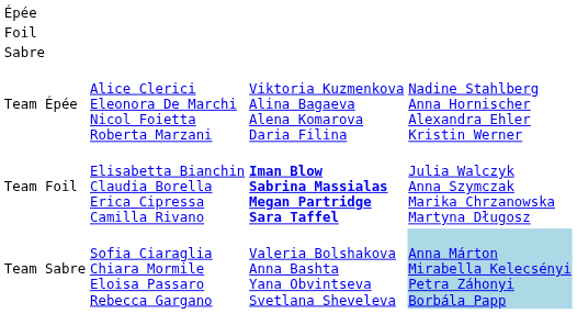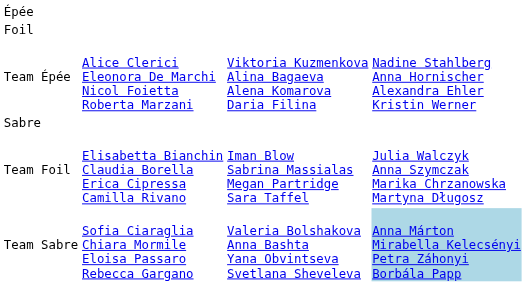rows swapped: Sabre <-> Team Épée
Team Foil | column 3: bold -> normal
